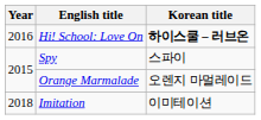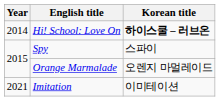Hi! School: Love On | Year: 2016 -> 2014
Imitation | Year: 2018 -> 2021
